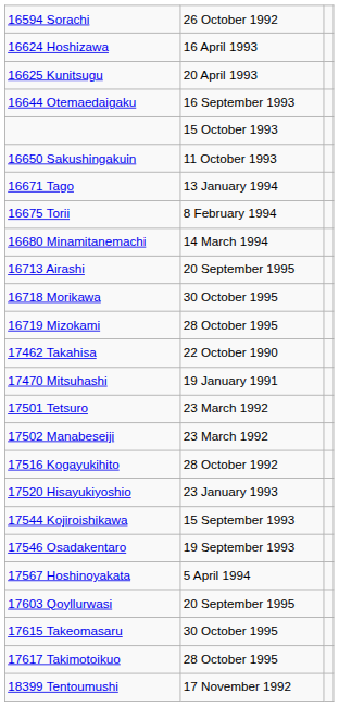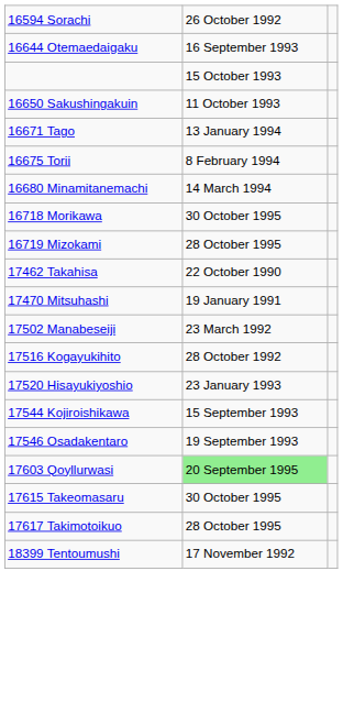- row: 16624 Hoshizawa | 16 April 1993
- row: 16625 Kunitsugu | 20 April 1993
- row: 16713 Airashi | 20 September 1995
- row: 17501 Tetsuro | 23 March 1992
- row: 17567 Hoshinoyakata | 5 April 1994
17603 Qoyllurwasi | column 2: no background -> lightgreen background
